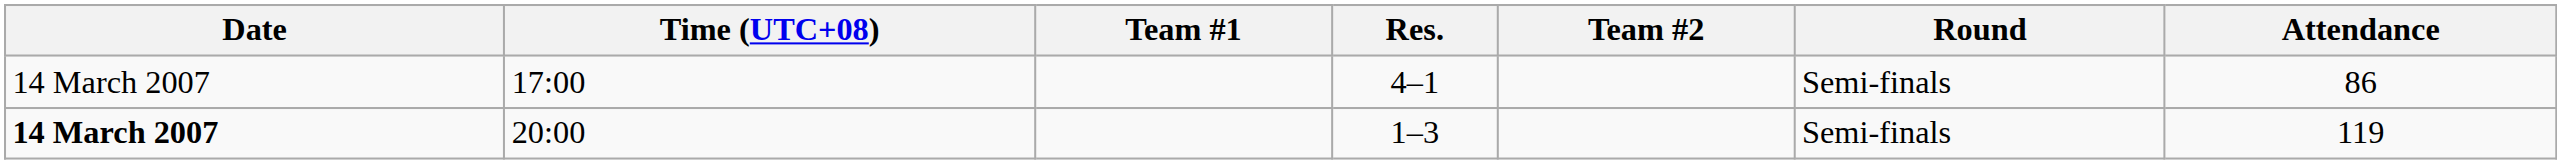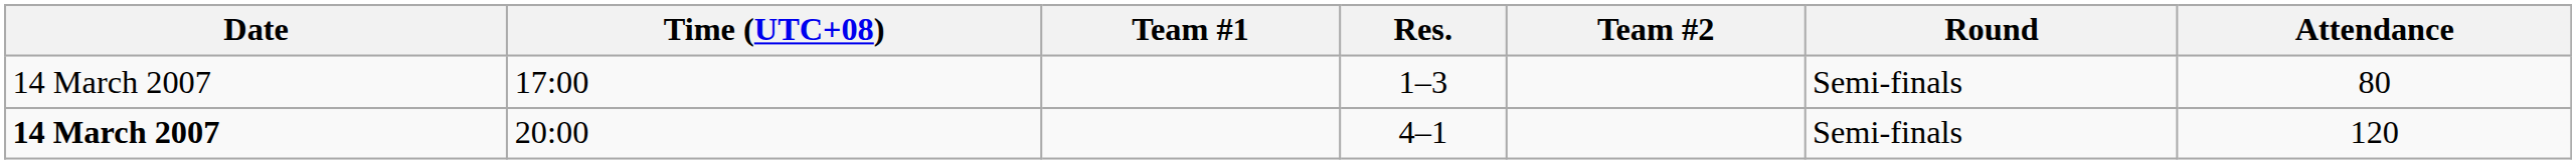17:00 | Res.: 4–1 -> 1–3
17:00 | Attendance: 86 -> 80
20:00 | Res.: 1–3 -> 4–1
20:00 | Attendance: 119 -> 120
